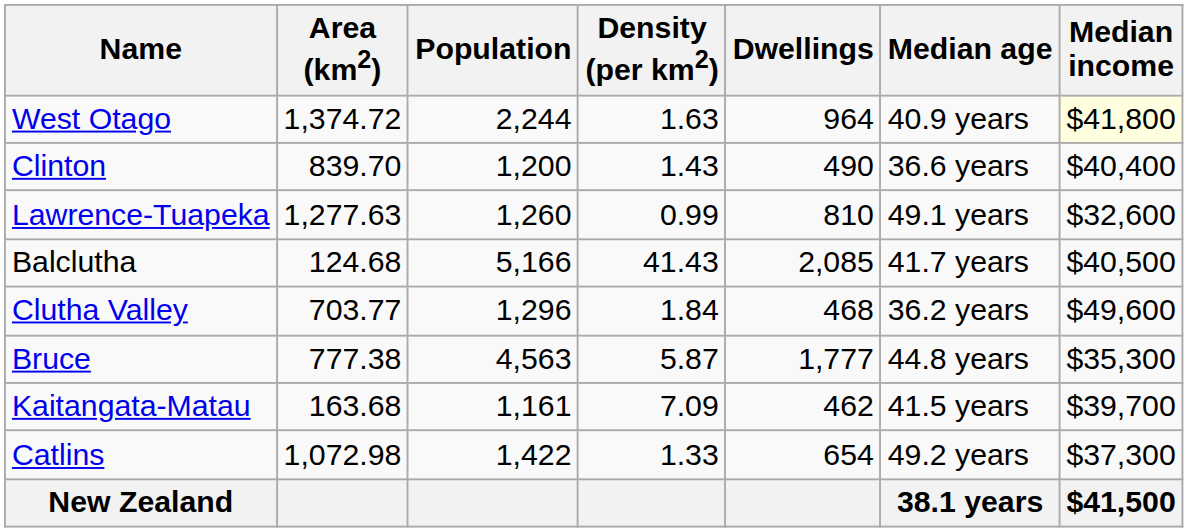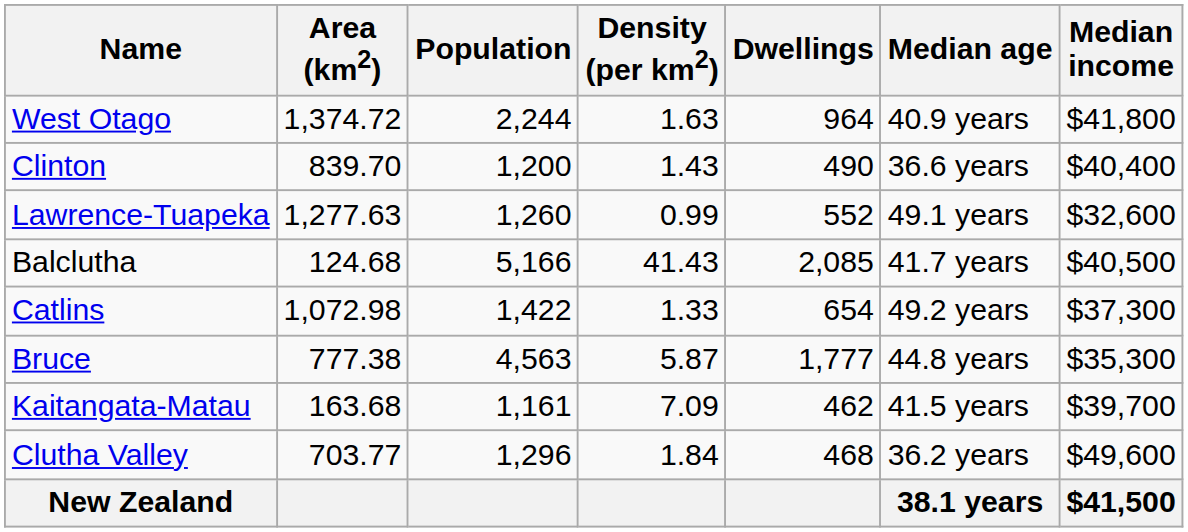West Otago | Median income: lightyellow background -> no background
Lawrence-Tuapeka | Dwellings: 810 -> 552
rows swapped: Catlins <-> Clutha Valley
